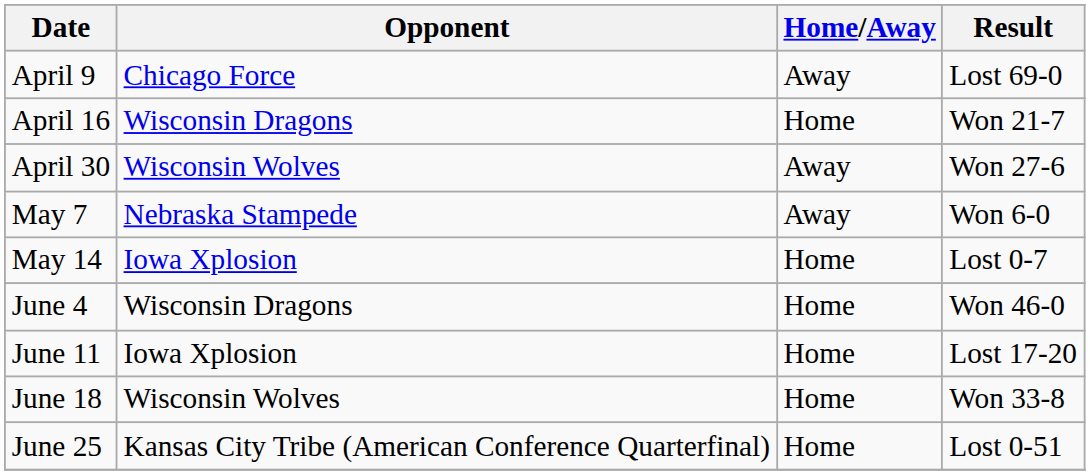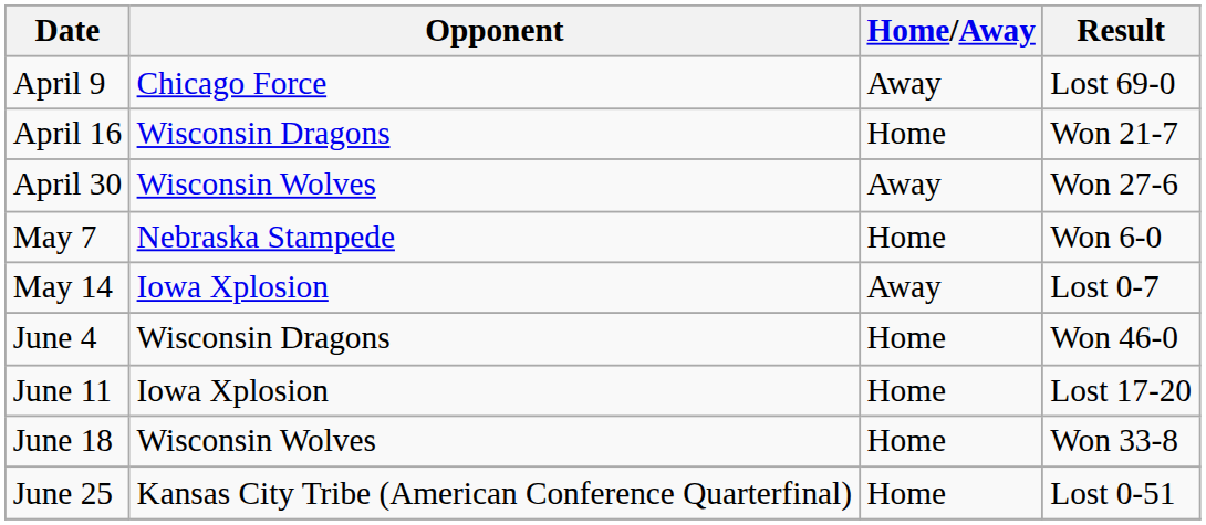May 7 | Home/Away: Away -> Home
May 14 | Home/Away: Home -> Away
